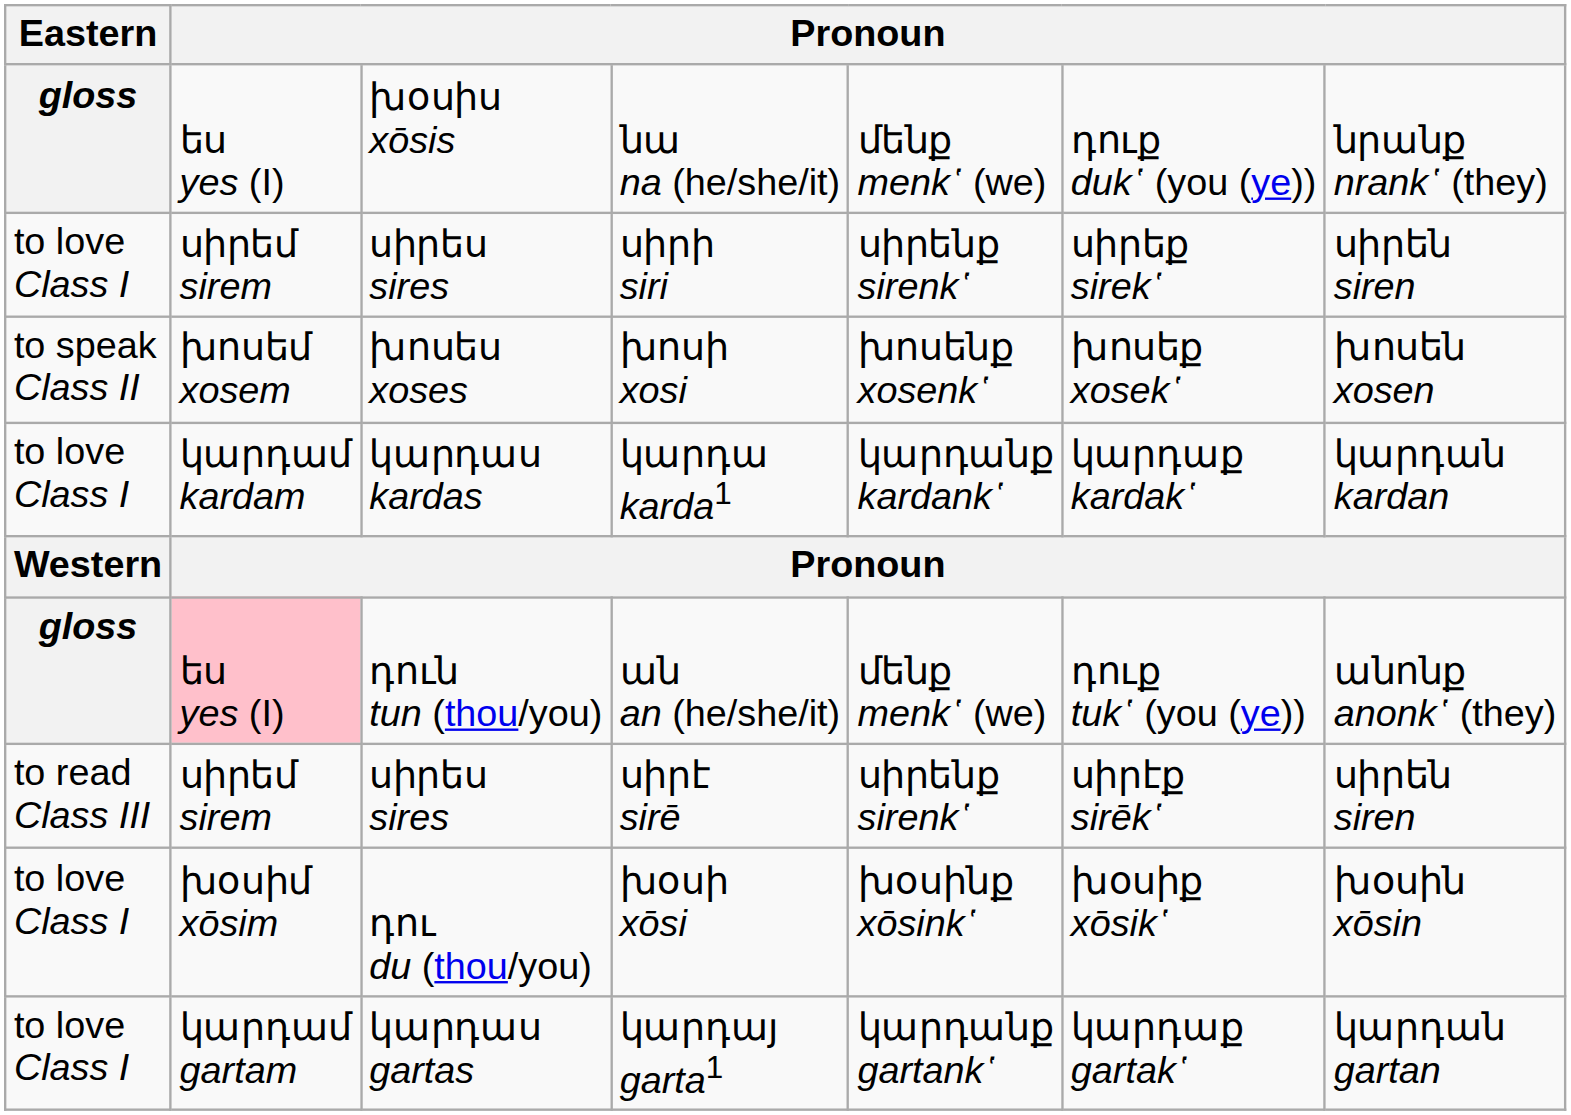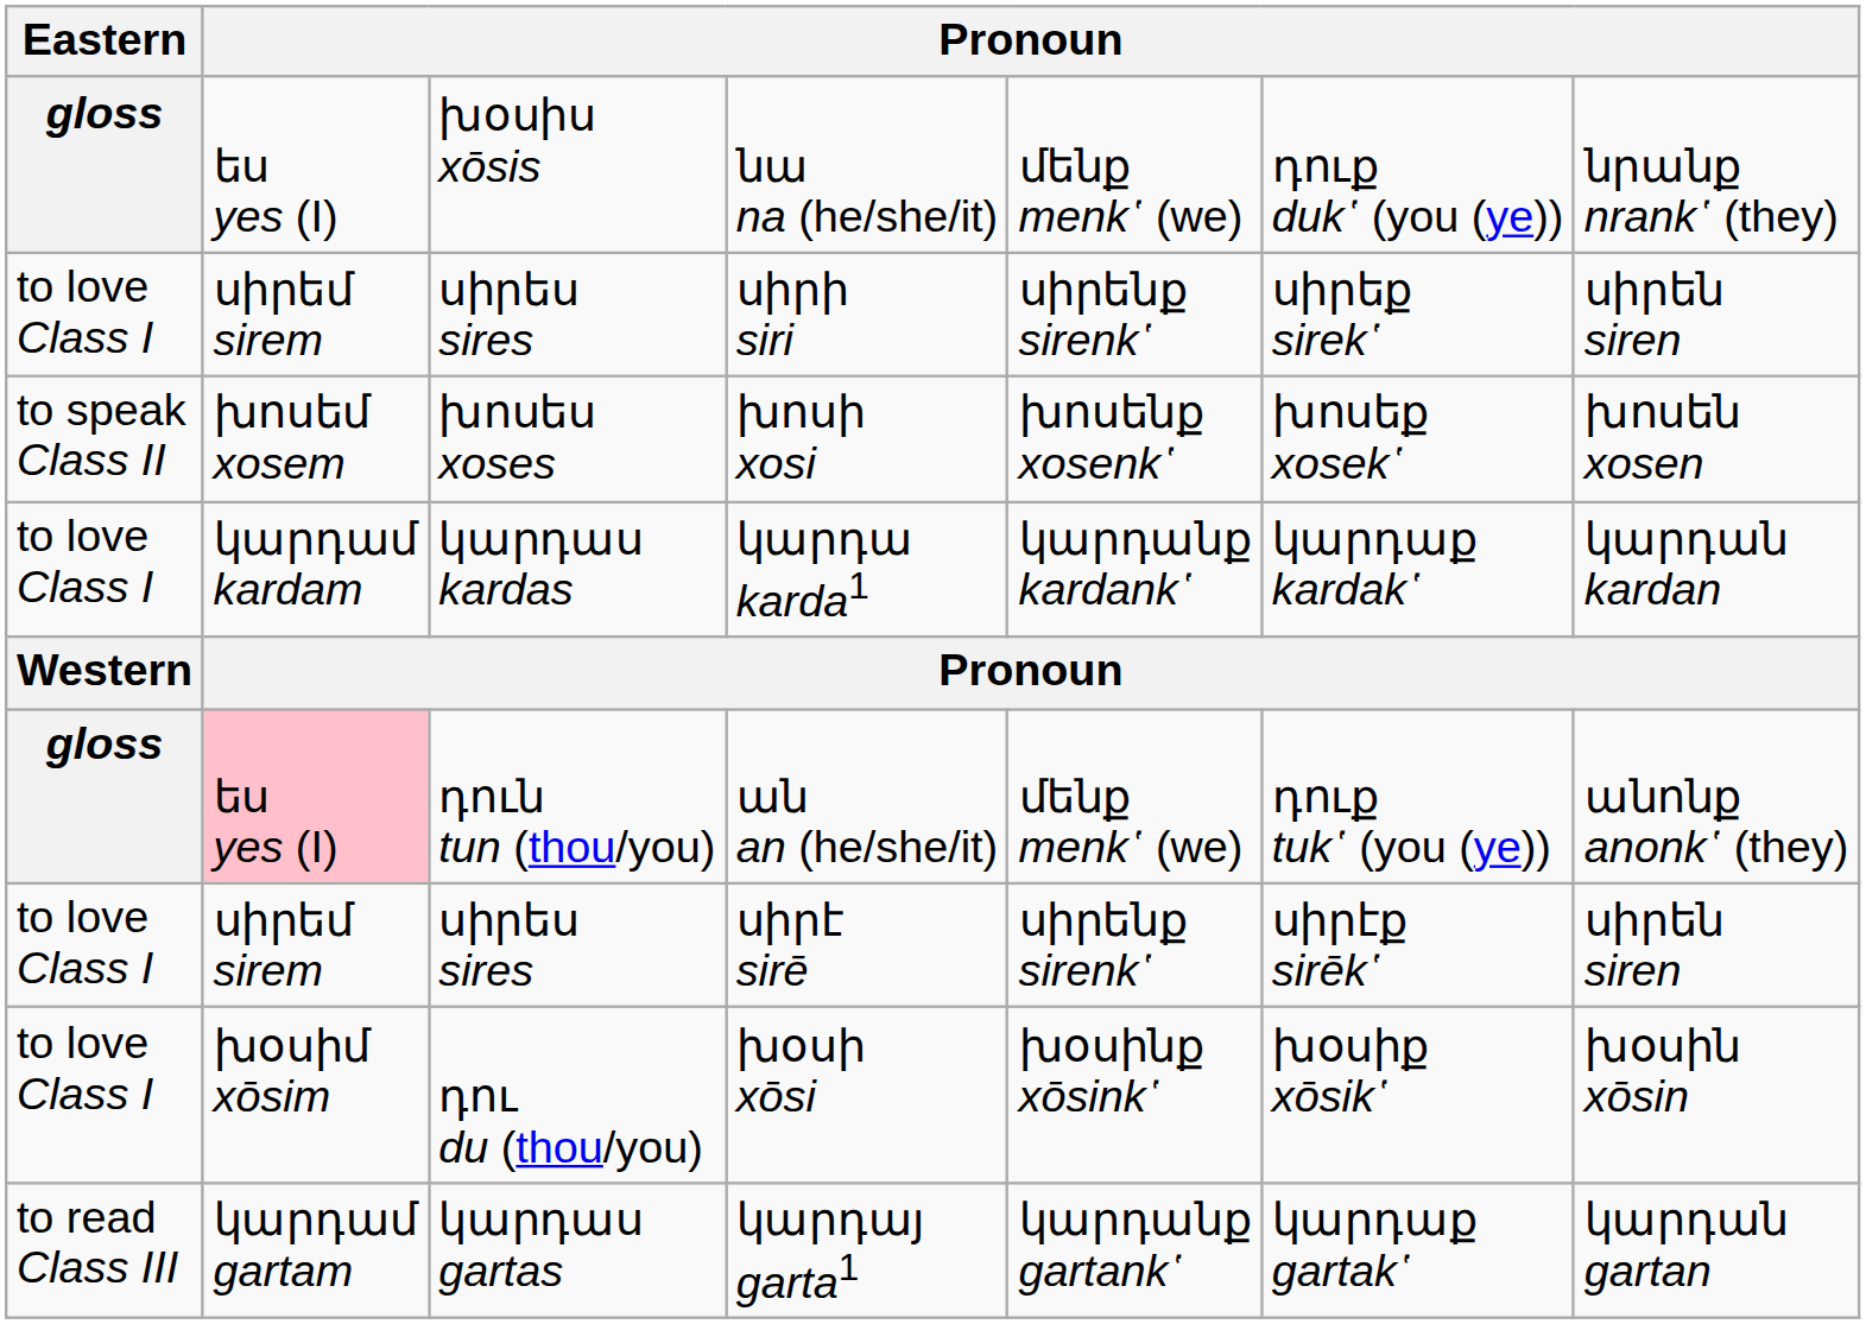սիրէ sirē | Eastern: to read Class III -> to love Class I
կարդայ garta1 | Eastern: to love Class I -> to read Class III
